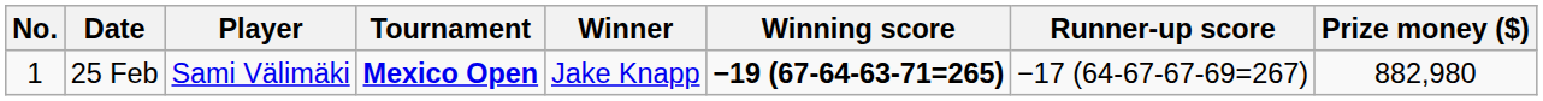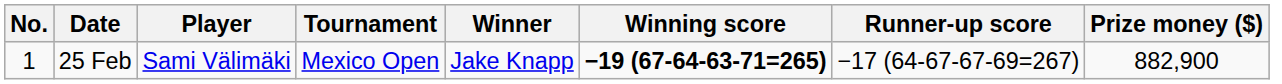25 Feb | Tournament: bold -> normal
25 Feb | Prize money ($): 882,980 -> 882,900
